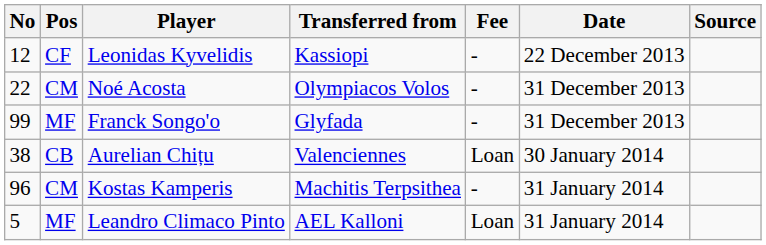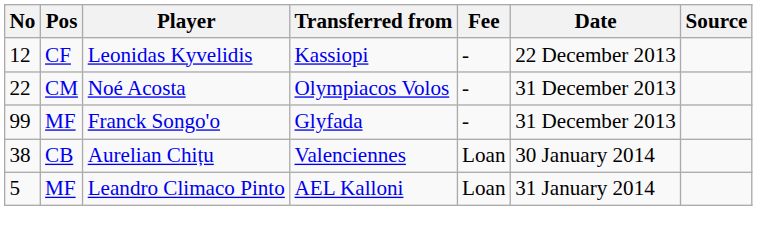- row: 96 | CM | Kostas Kamperis | Machitis Terpsithea | - | 31 January 2014
